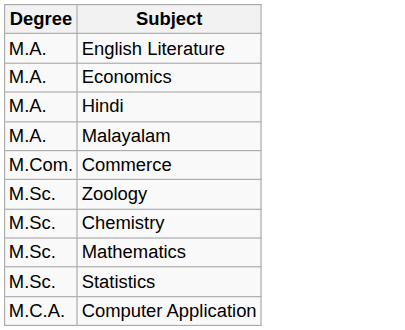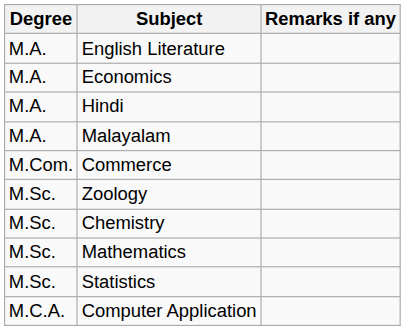+ column: Remarks if any
